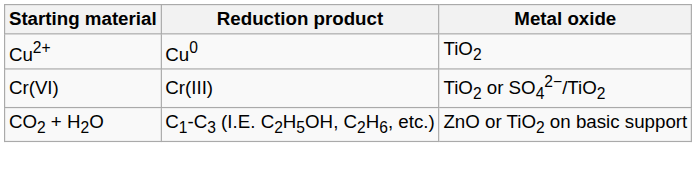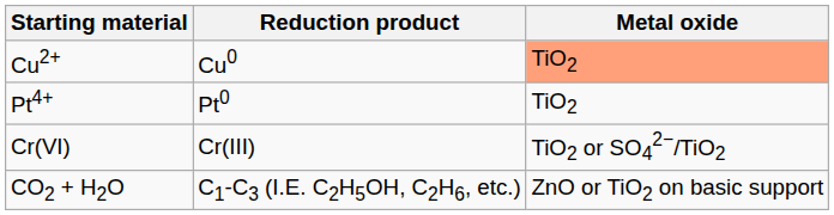Cu2+ | Metal oxide: no background -> lightsalmon background
+ row: Pt4+ | Pt0 | TiO2
